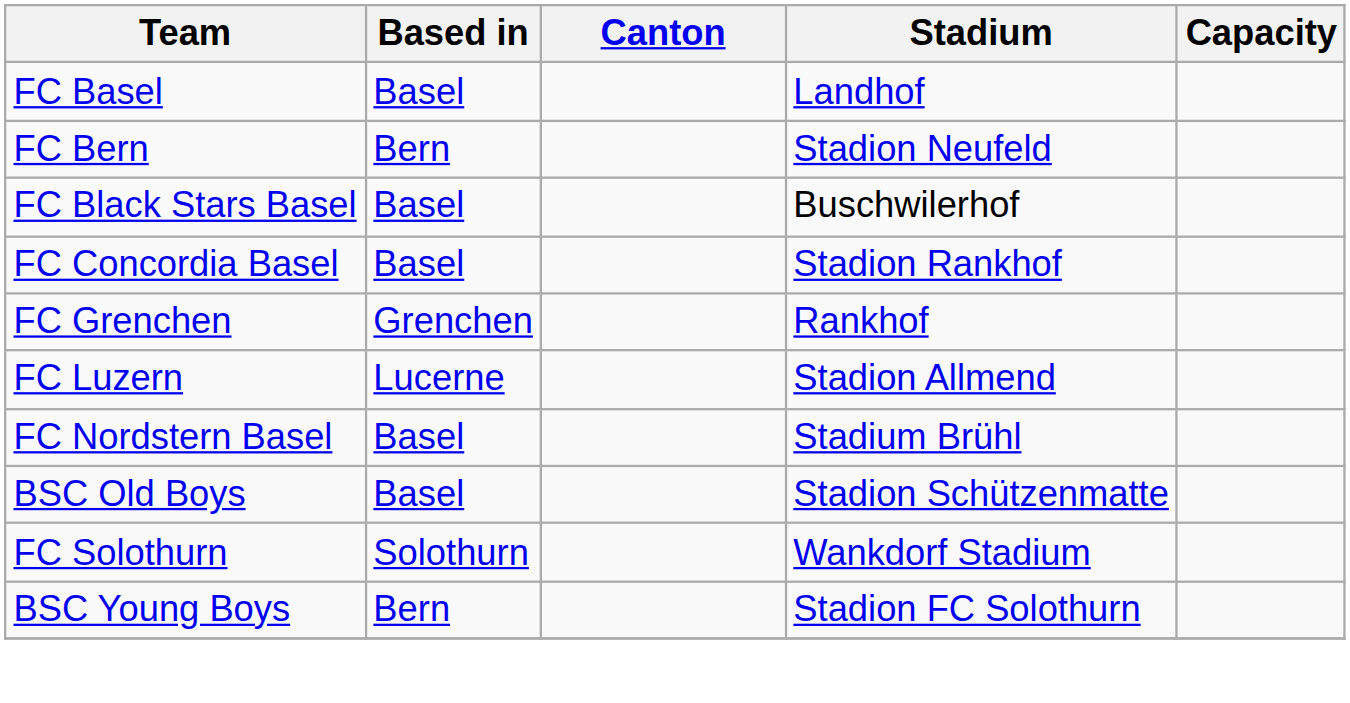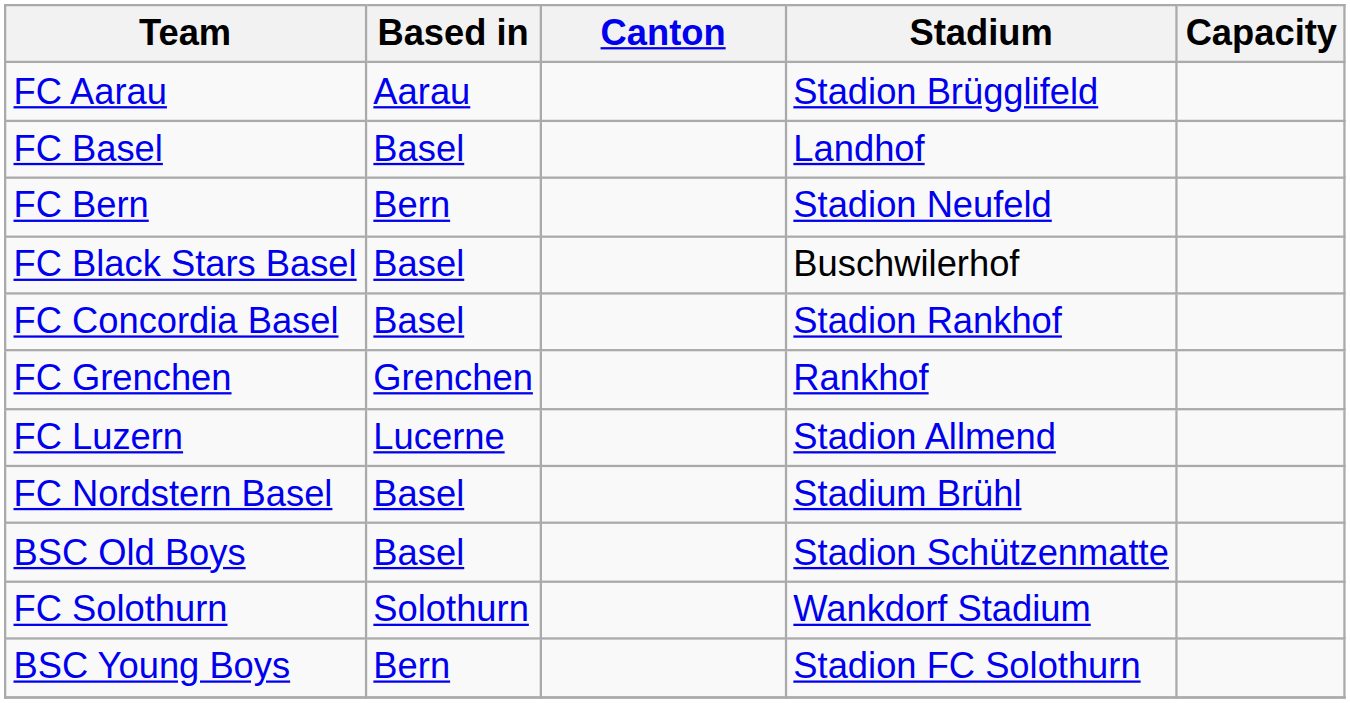+ row: FC Aarau | Aarau | Stadion Brügglifeld
